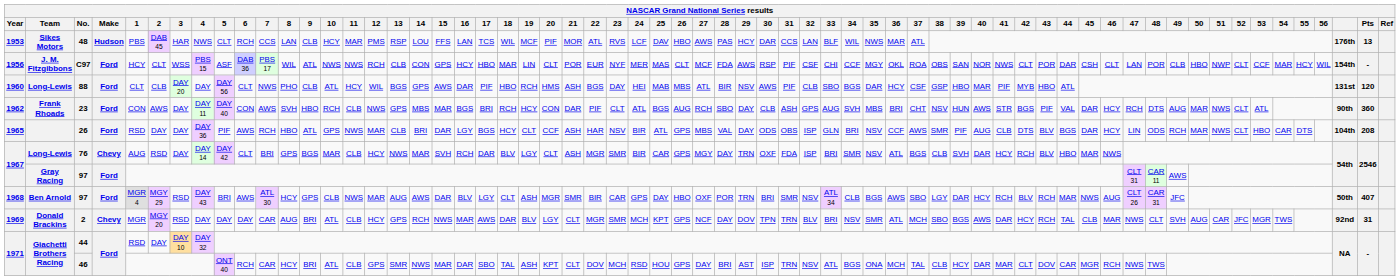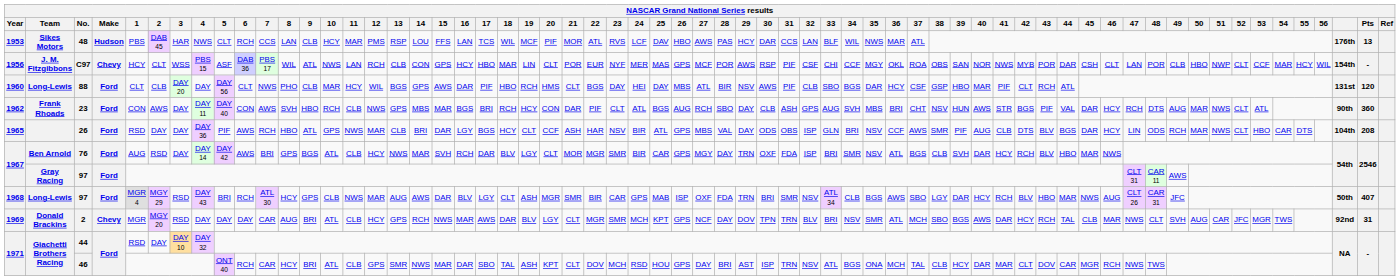C97 | Make: Ford -> Chevy
C97 | 11: NWS -> LAN
C97 | 26: CLT -> GPS
C97 | 28: FDA -> POR
C97 | 42: CLT -> MYB
88 | 10: ATL -> MAR
88 | 21: ASH -> CLT
88 | 25: MAB -> DAY
88 | 42: MYB -> CLT
88 | 43: HBO -> RCH
76 | Team: Long-Lewis -> Ben Arnold
76 | Make: Chevy -> Ford
76 | 6: CLT -> AWS
76 | 10: MAR -> ATL
76 | 21: ASH -> MOR
1968 / 97 | Team: Ben Arnold -> Long-Lewis
1968 / 97 | 6: AWS -> RCH
1968 / 97 | 25: DAY -> MAB
1968 / 97 | 26: HBO -> ISP
1968 / 97 | 28: POR -> FDA
1968 / 97 | 43: RCH -> HBO
